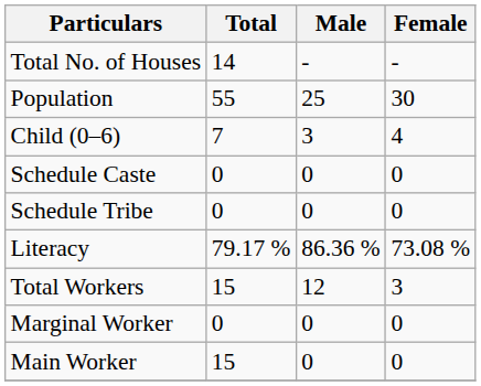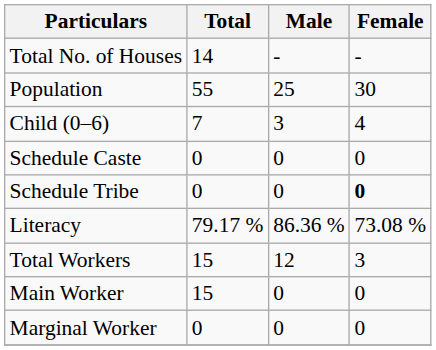Schedule Tribe | Female: normal -> bold
rows swapped: Main Worker <-> Marginal Worker
